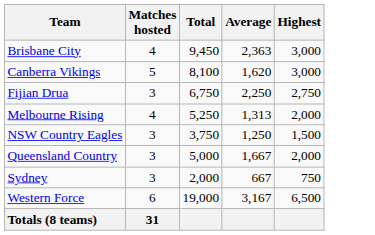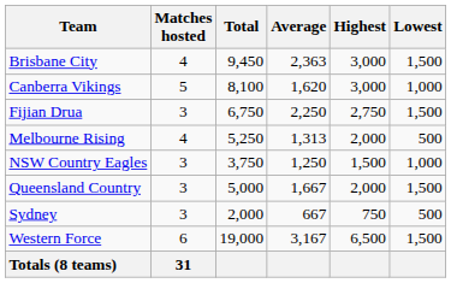+ column: Lowest | 1,500 | 1,000 | 1,500 | 500 | 1,000 | 1,500 | 500 | 1,500
